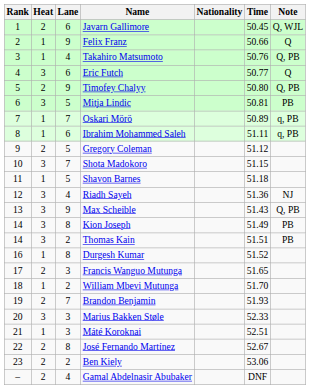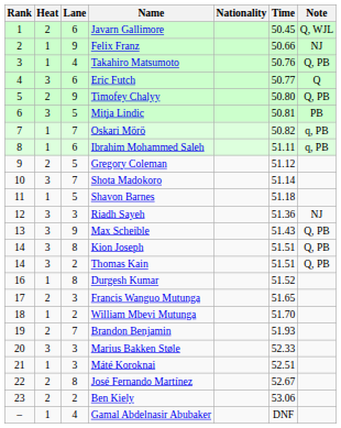Felix Franz | Note: Q -> NJ
Oskari Mörö | Time: 50.89 -> 50.82
Shota Madokoro | Time: 51.15 -> 51.14
Riadh Sayeh | Lane: 4 -> 3
Kion Joseph | Time: 51.49 -> 51.51
Kion Joseph | Note: PB -> Q, PB
Thomas Kain | Note: PB -> Q, PB
Gamal Abdelnasir Abubaker | Heat: 2 -> 1
